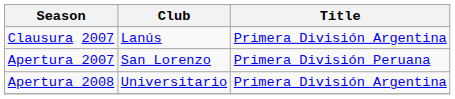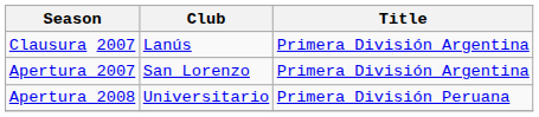Apertura 2007 | Title: Primera División Peruana -> Primera División Argentina
Apertura 2008 | Title: Primera División Argentina -> Primera División Peruana
